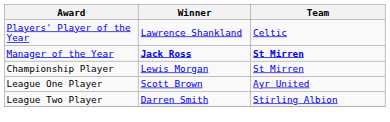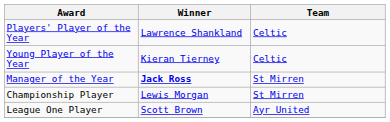+ row: Young Player of the Year | Kieran Tierney | Celtic
Manager of the Year | Team: bold -> normal
- row: League Two Player | Darren Smith | Stirling Albion
